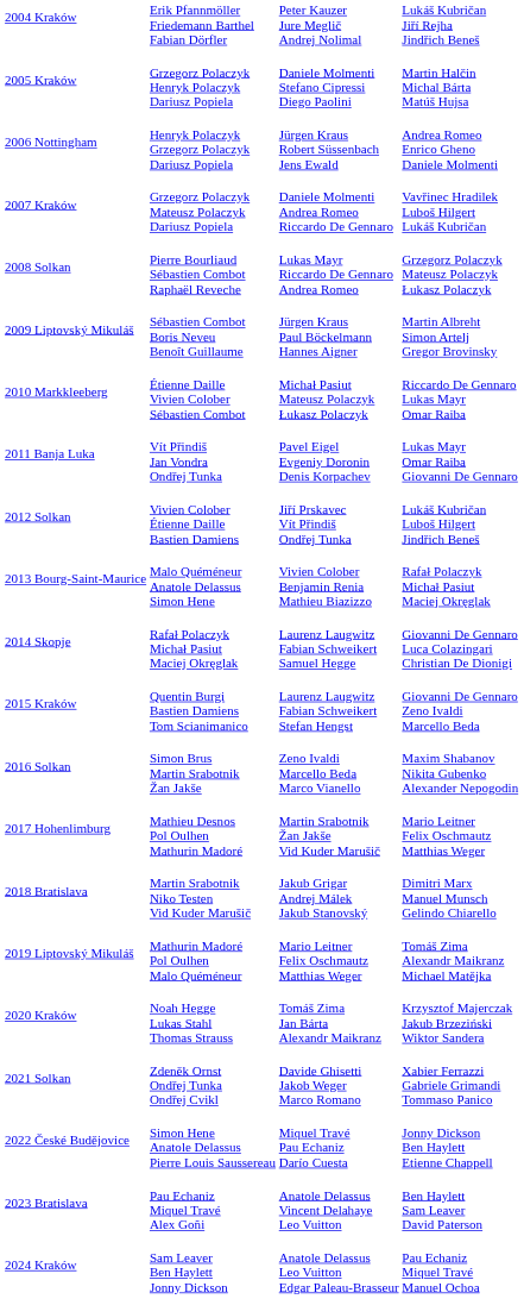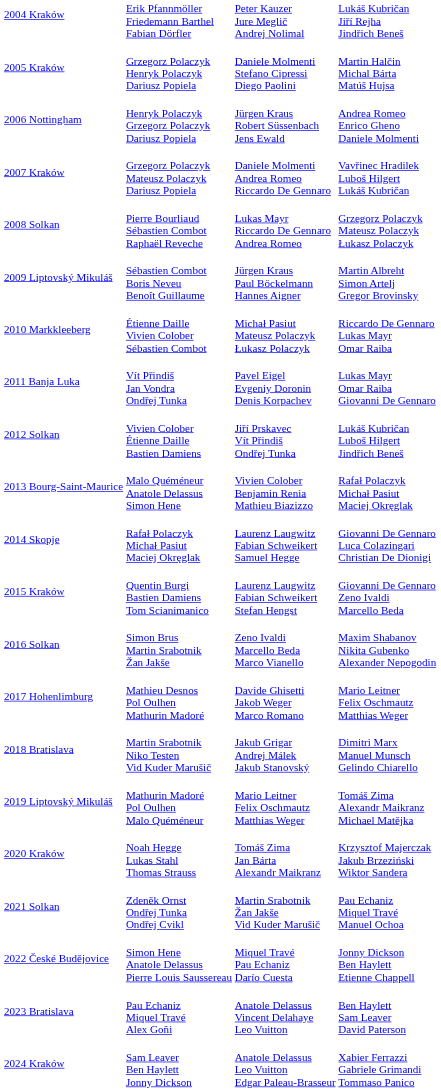2017 Hohenlimburg | column 3: Martin Srabotnik Žan Jakše Vid Kuder Marušič -> Davide Ghisetti Jakob Weger Marco Romano
2021 Solkan | column 3: Davide Ghisetti Jakob Weger Marco Romano -> Martin Srabotnik Žan Jakše Vid Kuder Marušič
2021 Solkan | column 4: Xabier Ferrazzi Gabriele Grimandi Tommaso Panico -> Pau Echaniz Miquel Travé Manuel Ochoa
2024 Kraków | column 4: Pau Echaniz Miquel Travé Manuel Ochoa -> Xabier Ferrazzi Gabriele Grimandi Tommaso Panico
